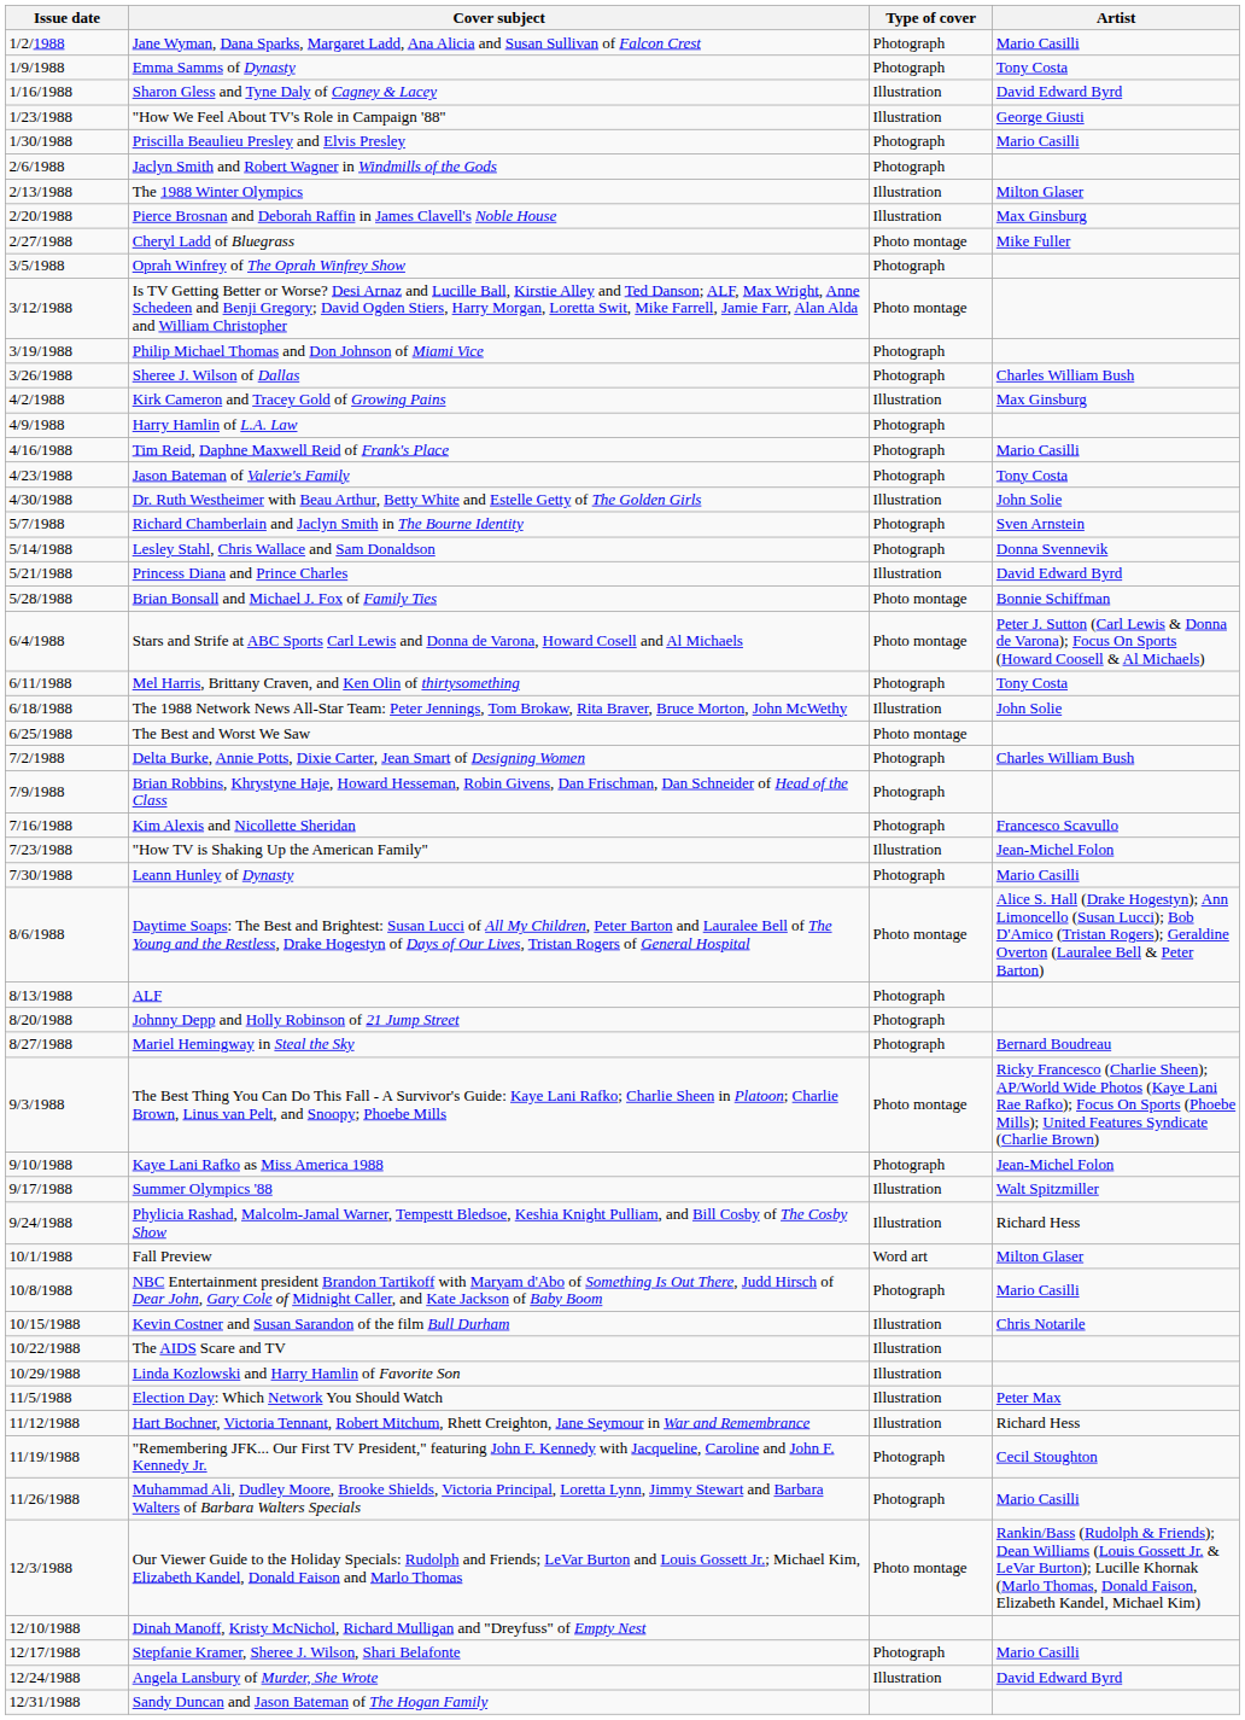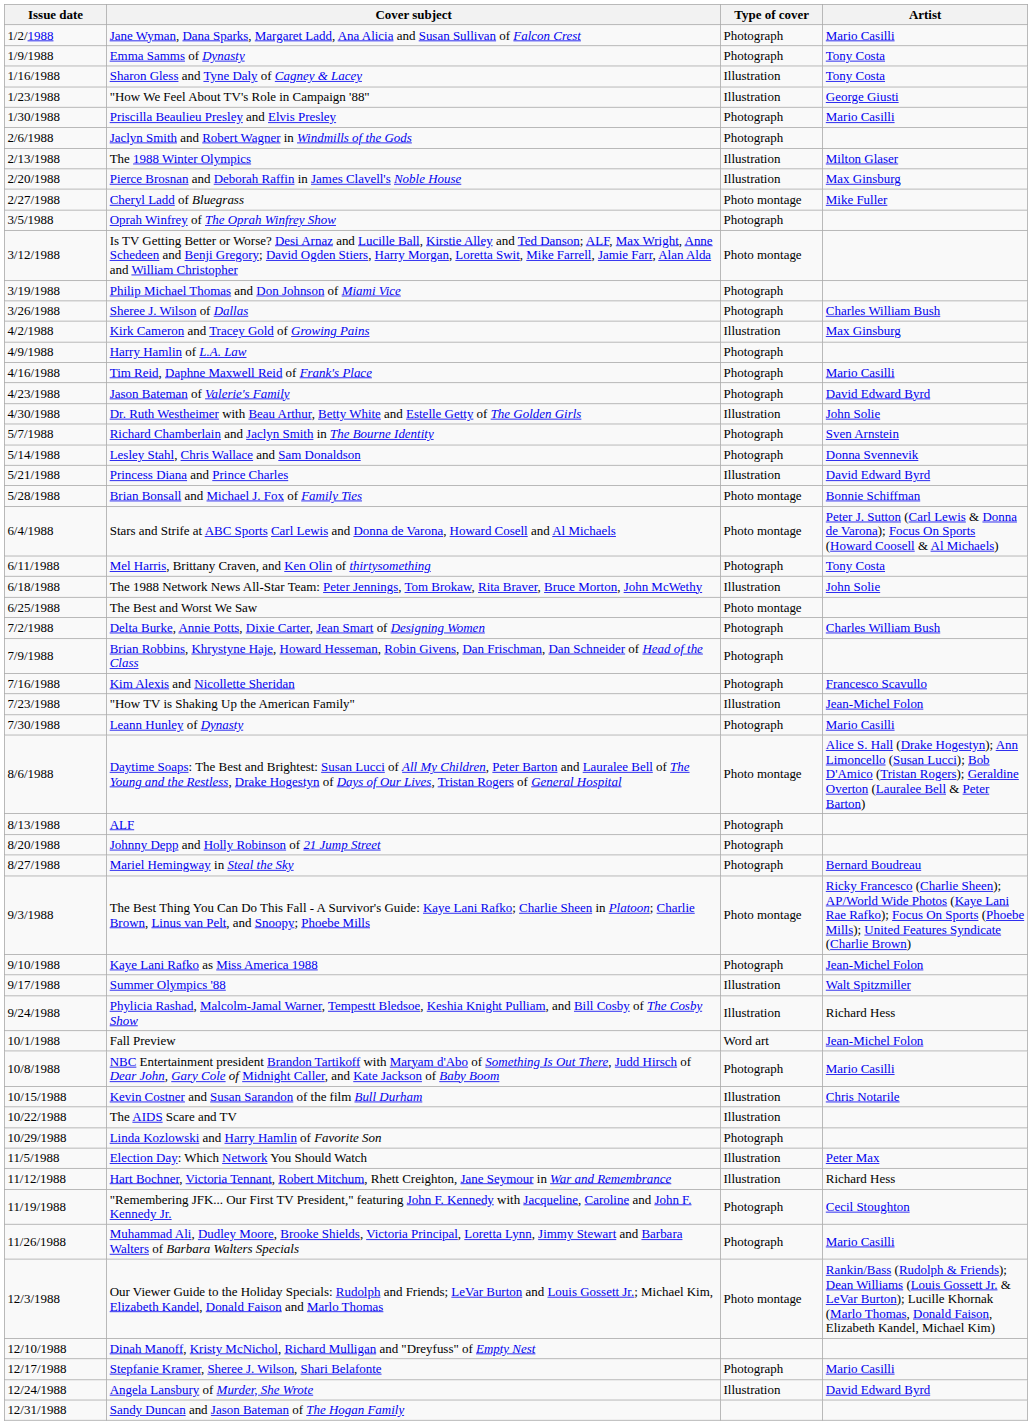Sharon Gless and Tyne Daly of Cagney & Lacey | Artist: David Edward Byrd -> Tony Costa
Jason Bateman of Valerie's Family | Artist: Tony Costa -> David Edward Byrd
Fall Preview | Artist: Milton Glaser -> Jean-Michel Folon
Linda Kozlowski and Harry Hamlin of Favorite Son | Type of cover: Illustration -> Photograph
